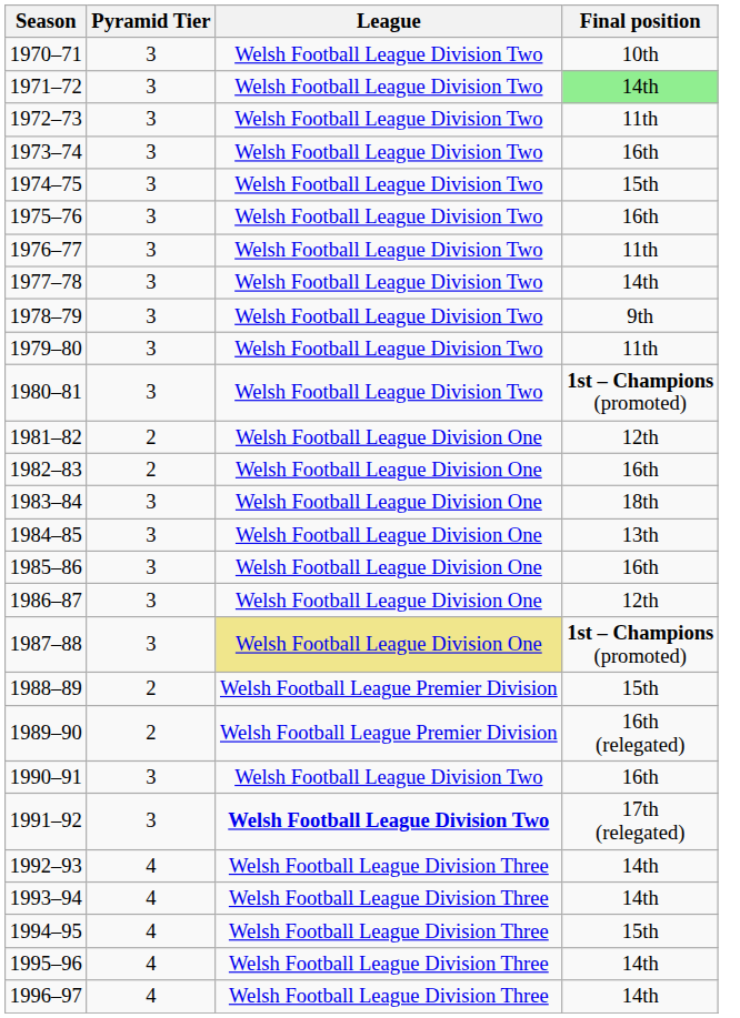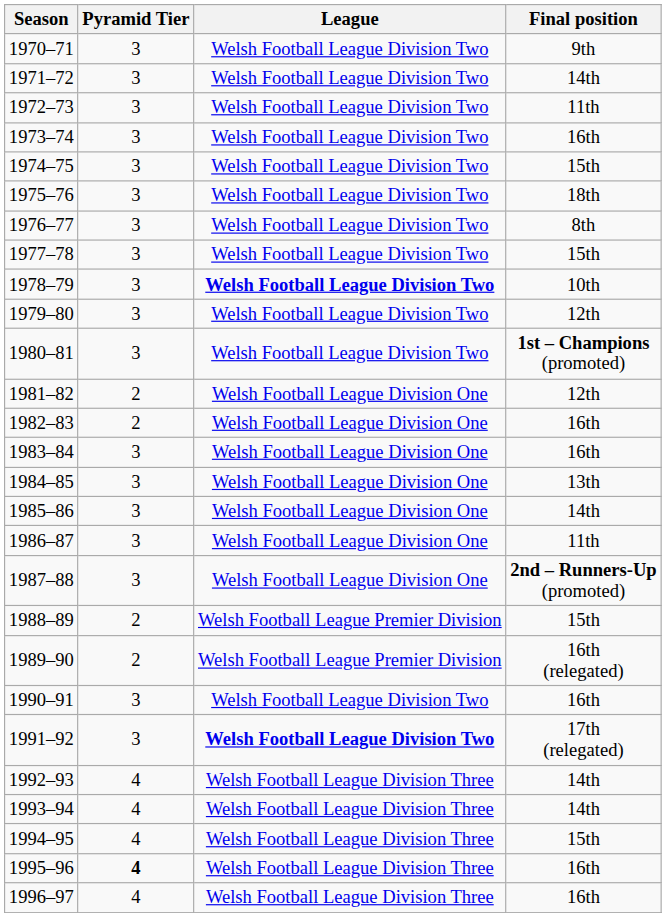1970–71 | Final position: 10th -> 9th
1971–72 | Final position: lightgreen background -> no background
1975–76 | Final position: 16th -> 18th
1976–77 | Final position: 11th -> 8th
1977–78 | Final position: 14th -> 15th
1978–79 | League: normal -> bold
1978–79 | Final position: 9th -> 10th
1979–80 | Final position: 11th -> 12th
1983–84 | Final position: 18th -> 16th
1985–86 | Final position: 16th -> 14th
1986–87 | Final position: 12th -> 11th
1987–88 | League: khaki background -> no background
1987–88 | Final position: 1st – Champions (promoted) -> 2nd – Runners-Up (promoted)
1995–96 | Pyramid Tier: normal -> bold
1995–96 | Final position: 14th -> 16th
1996–97 | Final position: 14th -> 16th
